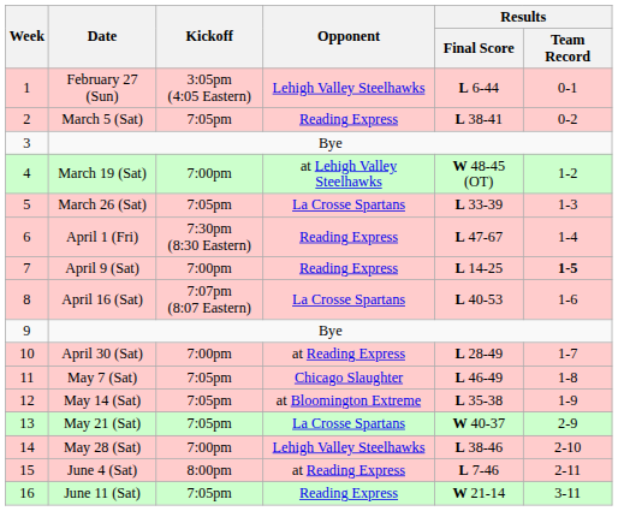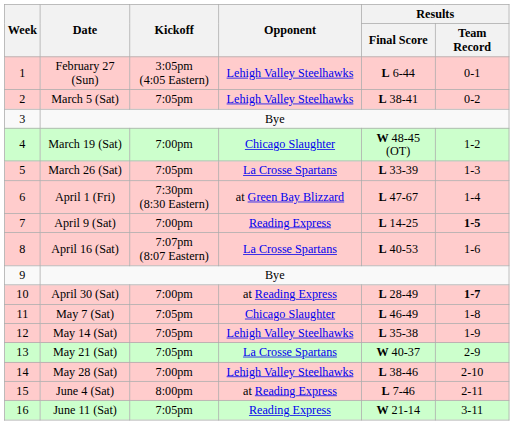March 5 (Sat) | Opponent: Reading Express -> Lehigh Valley Steelhawks
March 19 (Sat) | Opponent: at Lehigh Valley Steelhawks -> Chicago Slaughter
April 1 (Fri) | Opponent: Reading Express -> at Green Bay Blizzard
April 30 (Sat) | Results / Team Record: normal -> bold
May 14 (Sat) | Opponent: at Bloomington Extreme -> Lehigh Valley Steelhawks
